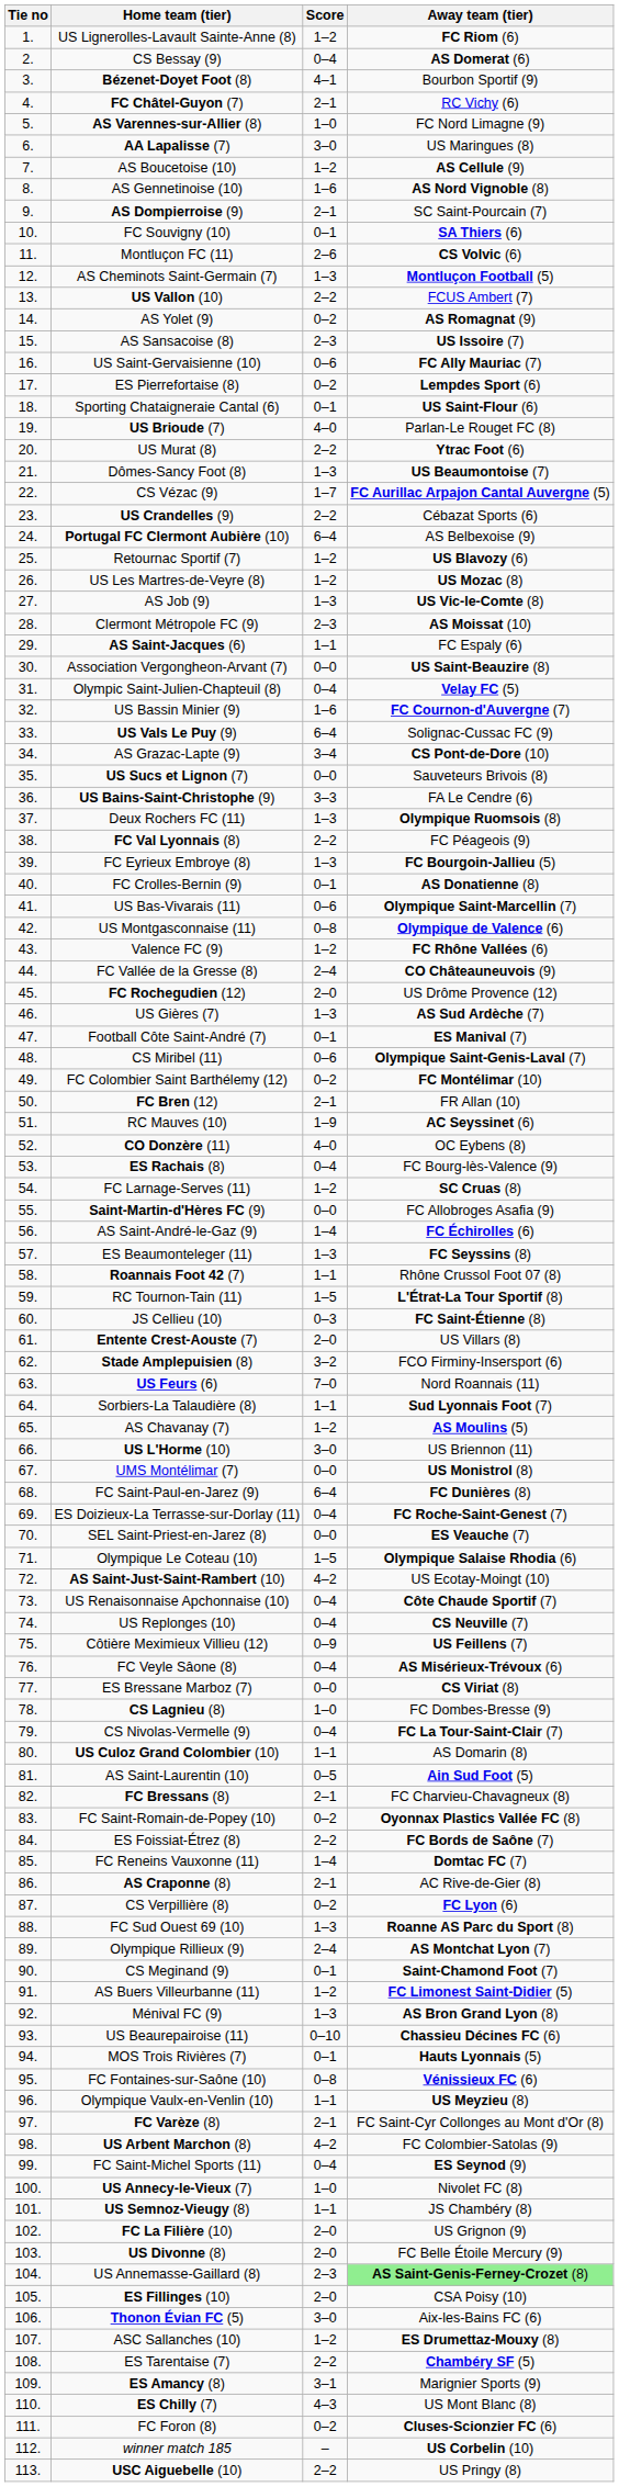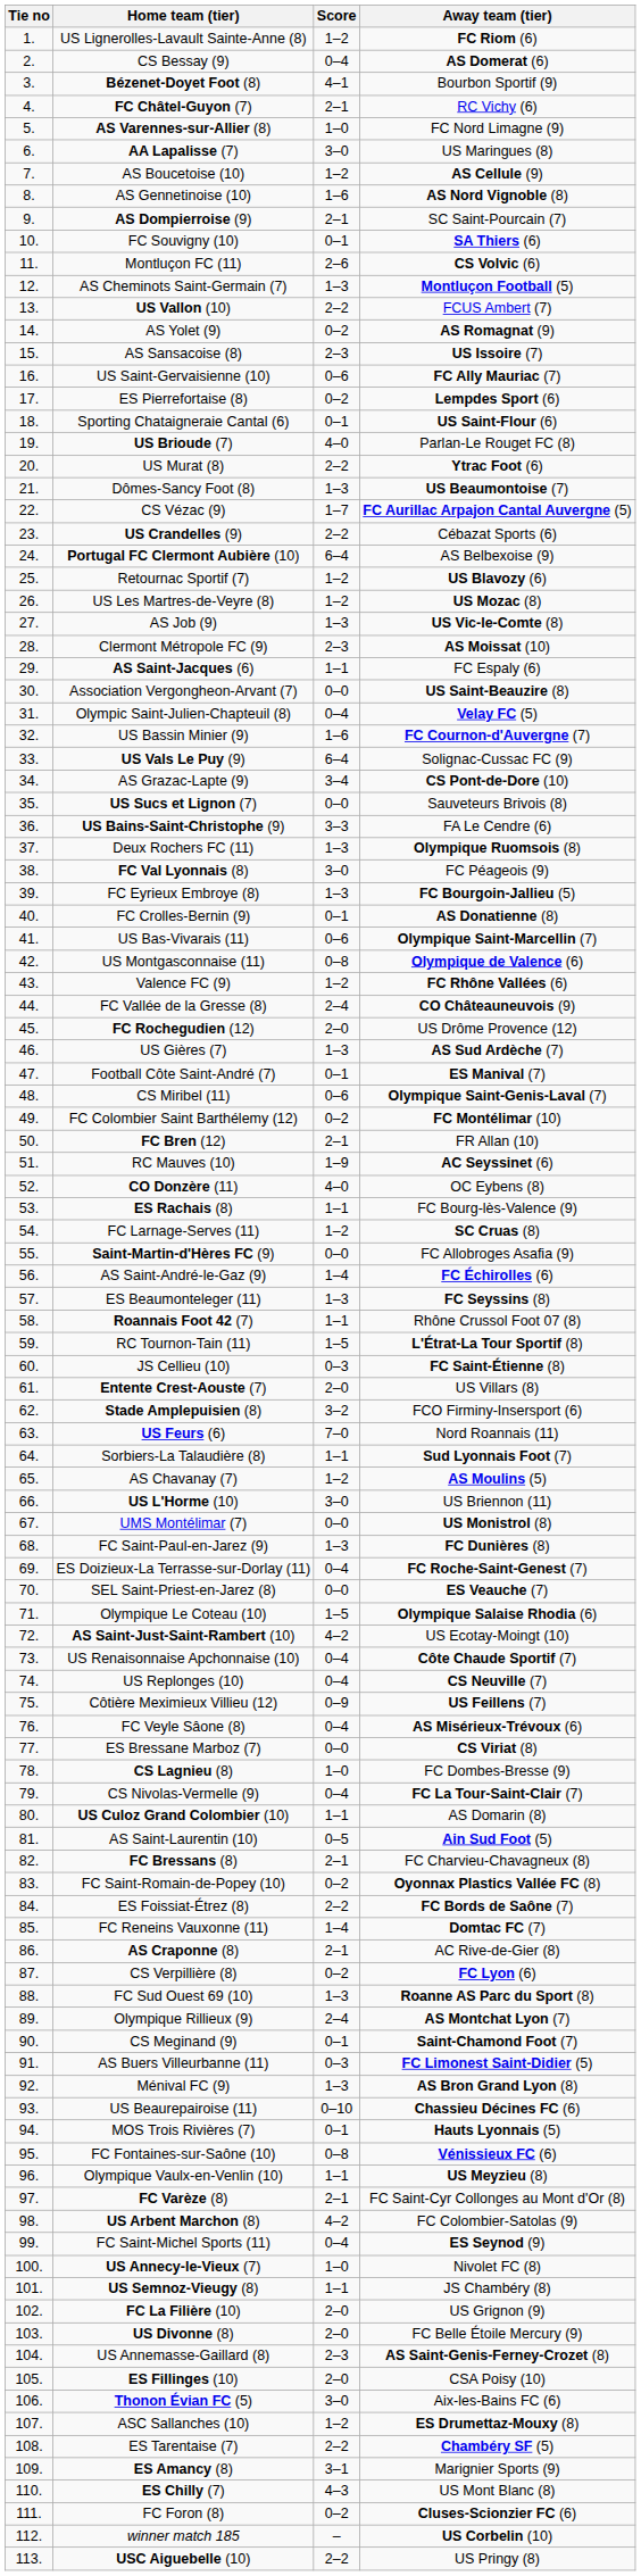FC Val Lyonnais (8) | Score: 2–2 -> 3–0
ES Rachais (8) | Score: 0–4 -> 1–1
FC Saint-Paul-en-Jarez (9) | Score: 6–4 -> 1–3
AS Buers Villeurbanne (11) | Score: 1–2 -> 0–3
US Annemasse-Gaillard (8) | Away team (tier): lightgreen background -> no background
